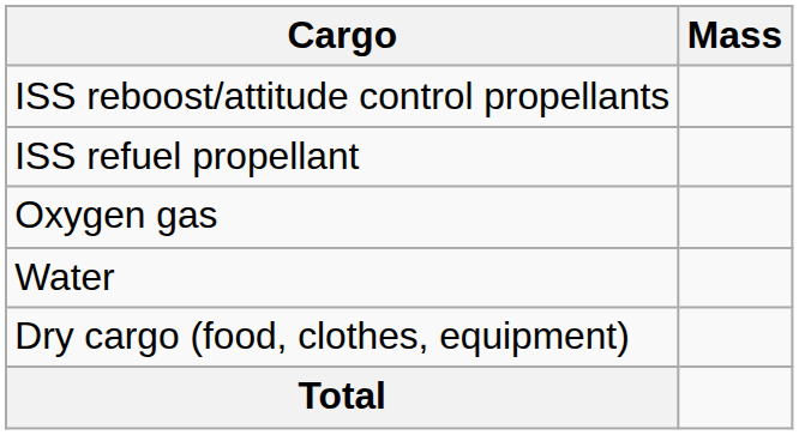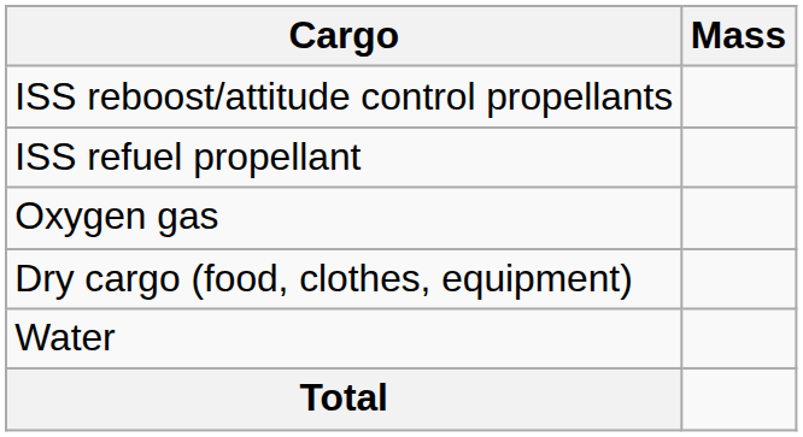rows swapped: Water <-> Dry cargo (food, clothes, equipment)
